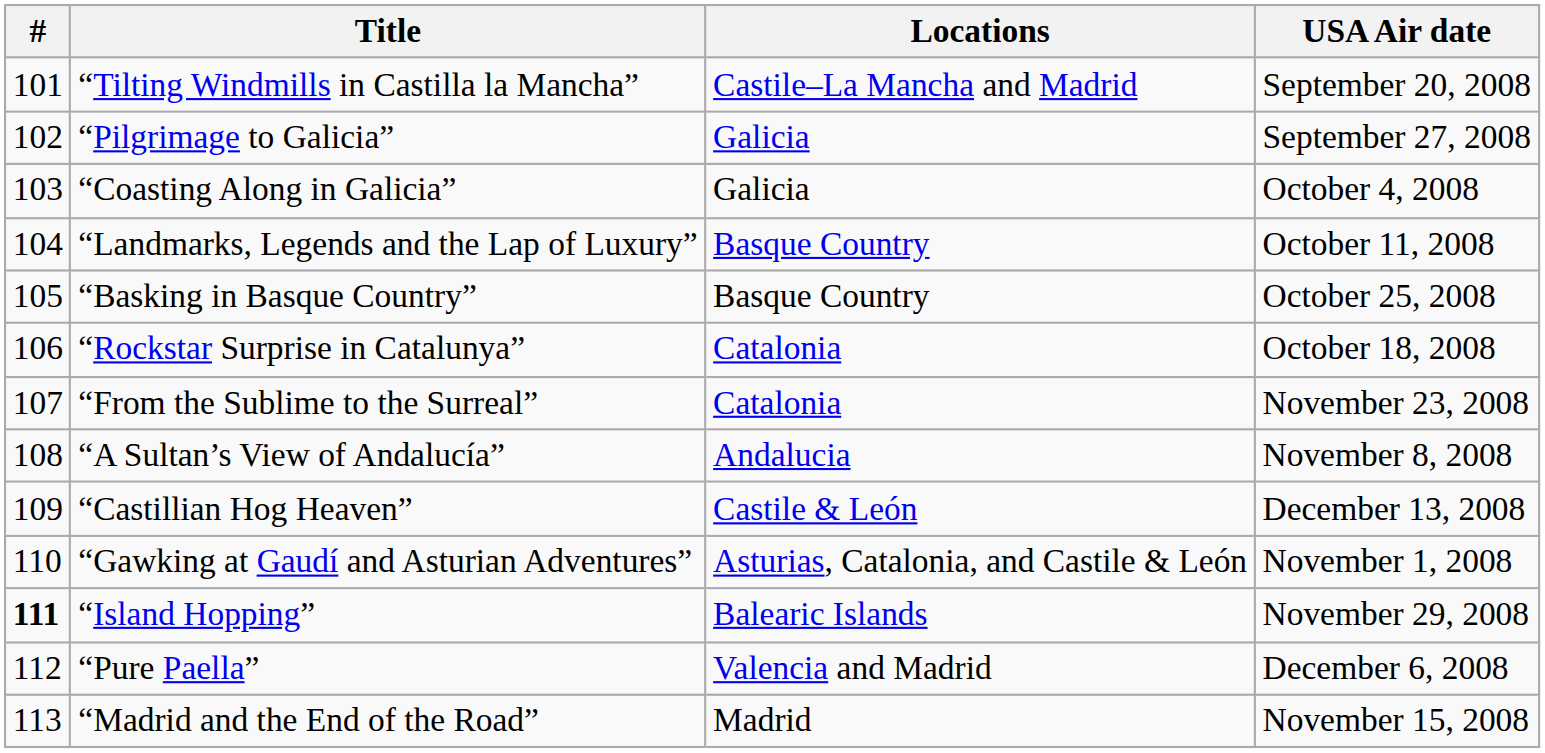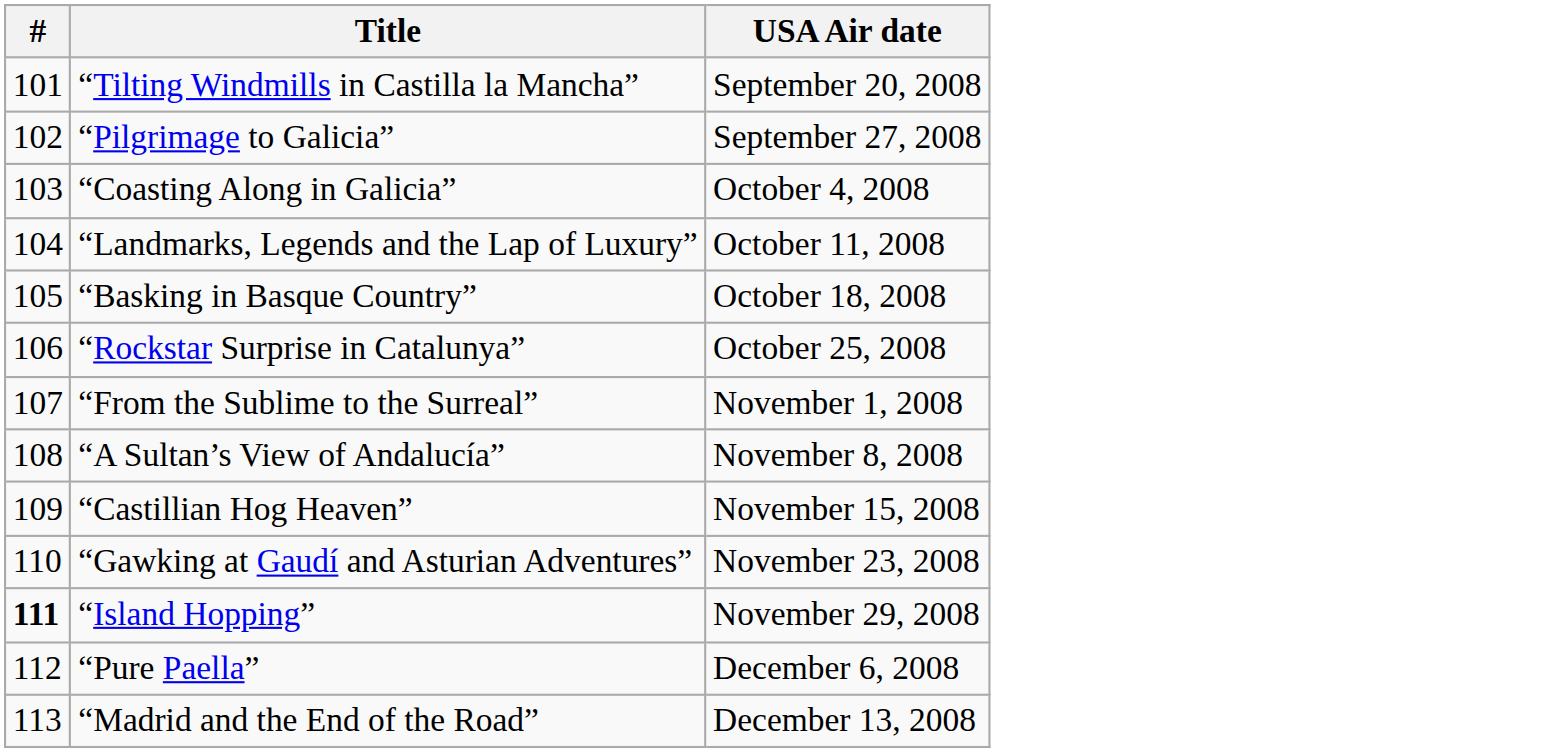- column: Locations | Castile–La Mancha and Madrid | Galicia | Galicia | Basque Country | Basque Country | Catalonia | Catalonia | Andalucia | Castile & León | Asturias, Catalonia, and Castile & León | Balearic Islands | Valencia and Madrid | Madrid
“Basking in Basque Country” | USA Air date: October 25, 2008 -> October 18, 2008
“Rockstar Surprise in Catalunya” | USA Air date: October 18, 2008 -> October 25, 2008
“From the Sublime to the Surreal” | USA Air date: November 23, 2008 -> November 1, 2008
“Castillian Hog Heaven” | USA Air date: December 13, 2008 -> November 15, 2008
“Gawking at Gaudí and Asturian Adventures” | USA Air date: November 1, 2008 -> November 23, 2008
“Madrid and the End of the Road” | USA Air date: November 15, 2008 -> December 13, 2008
